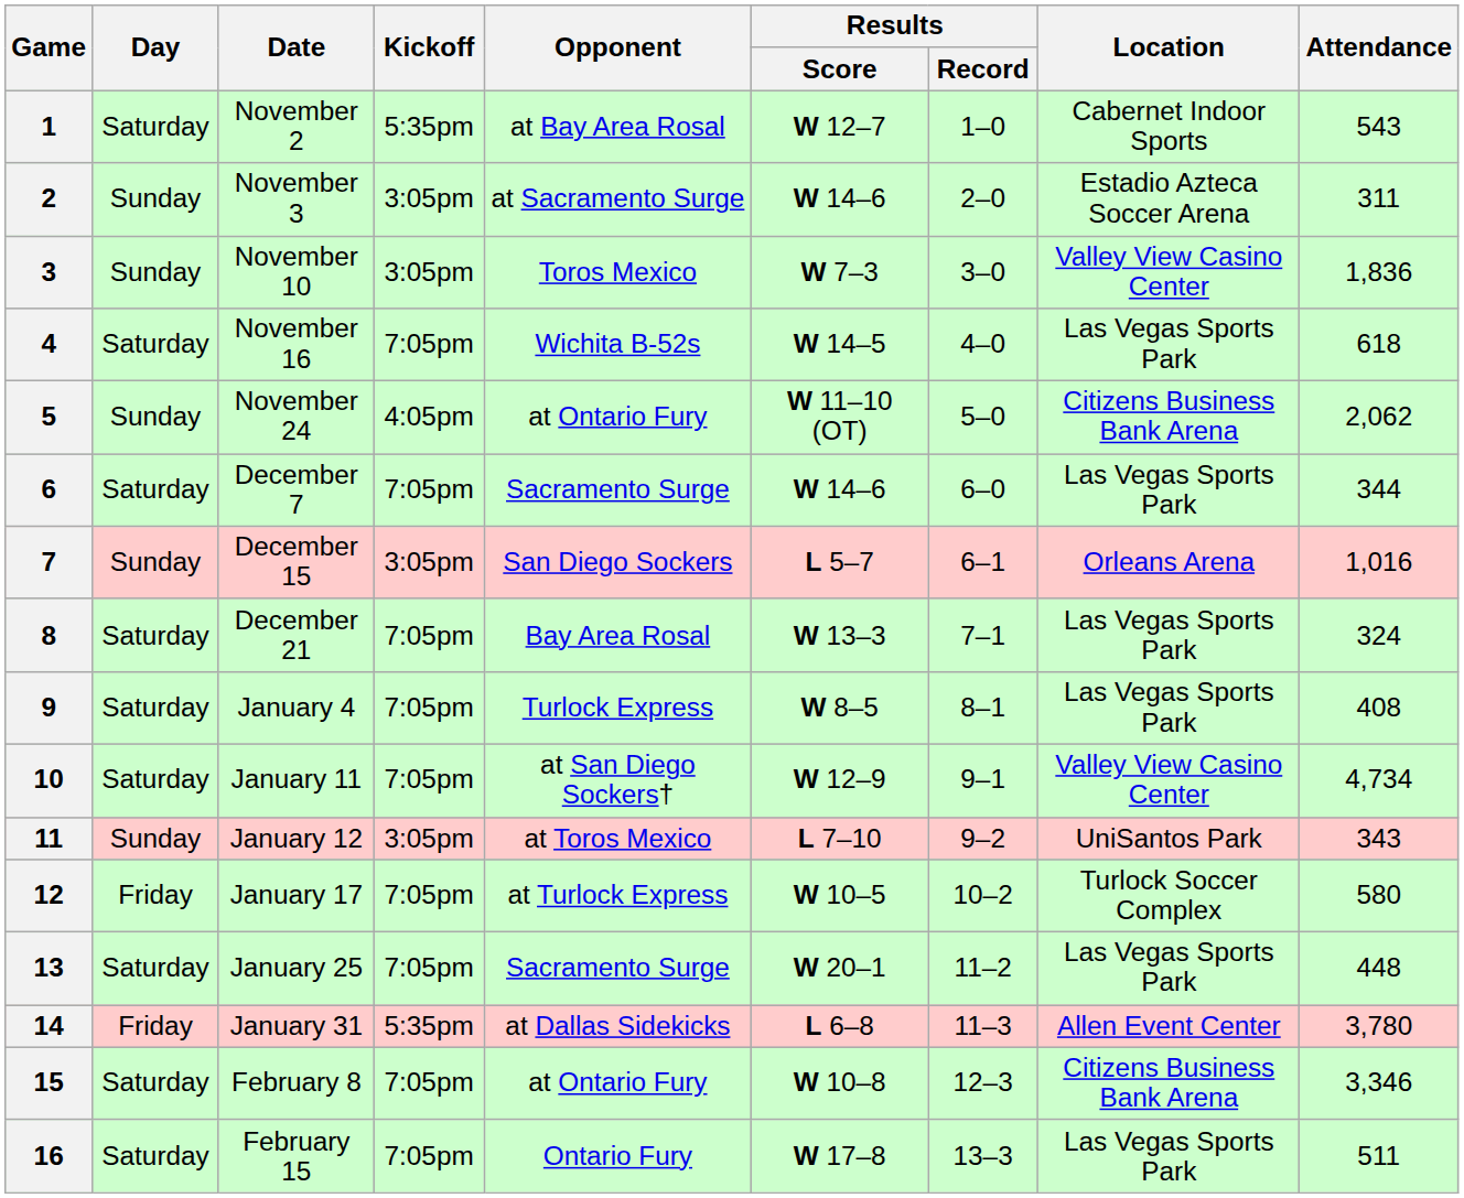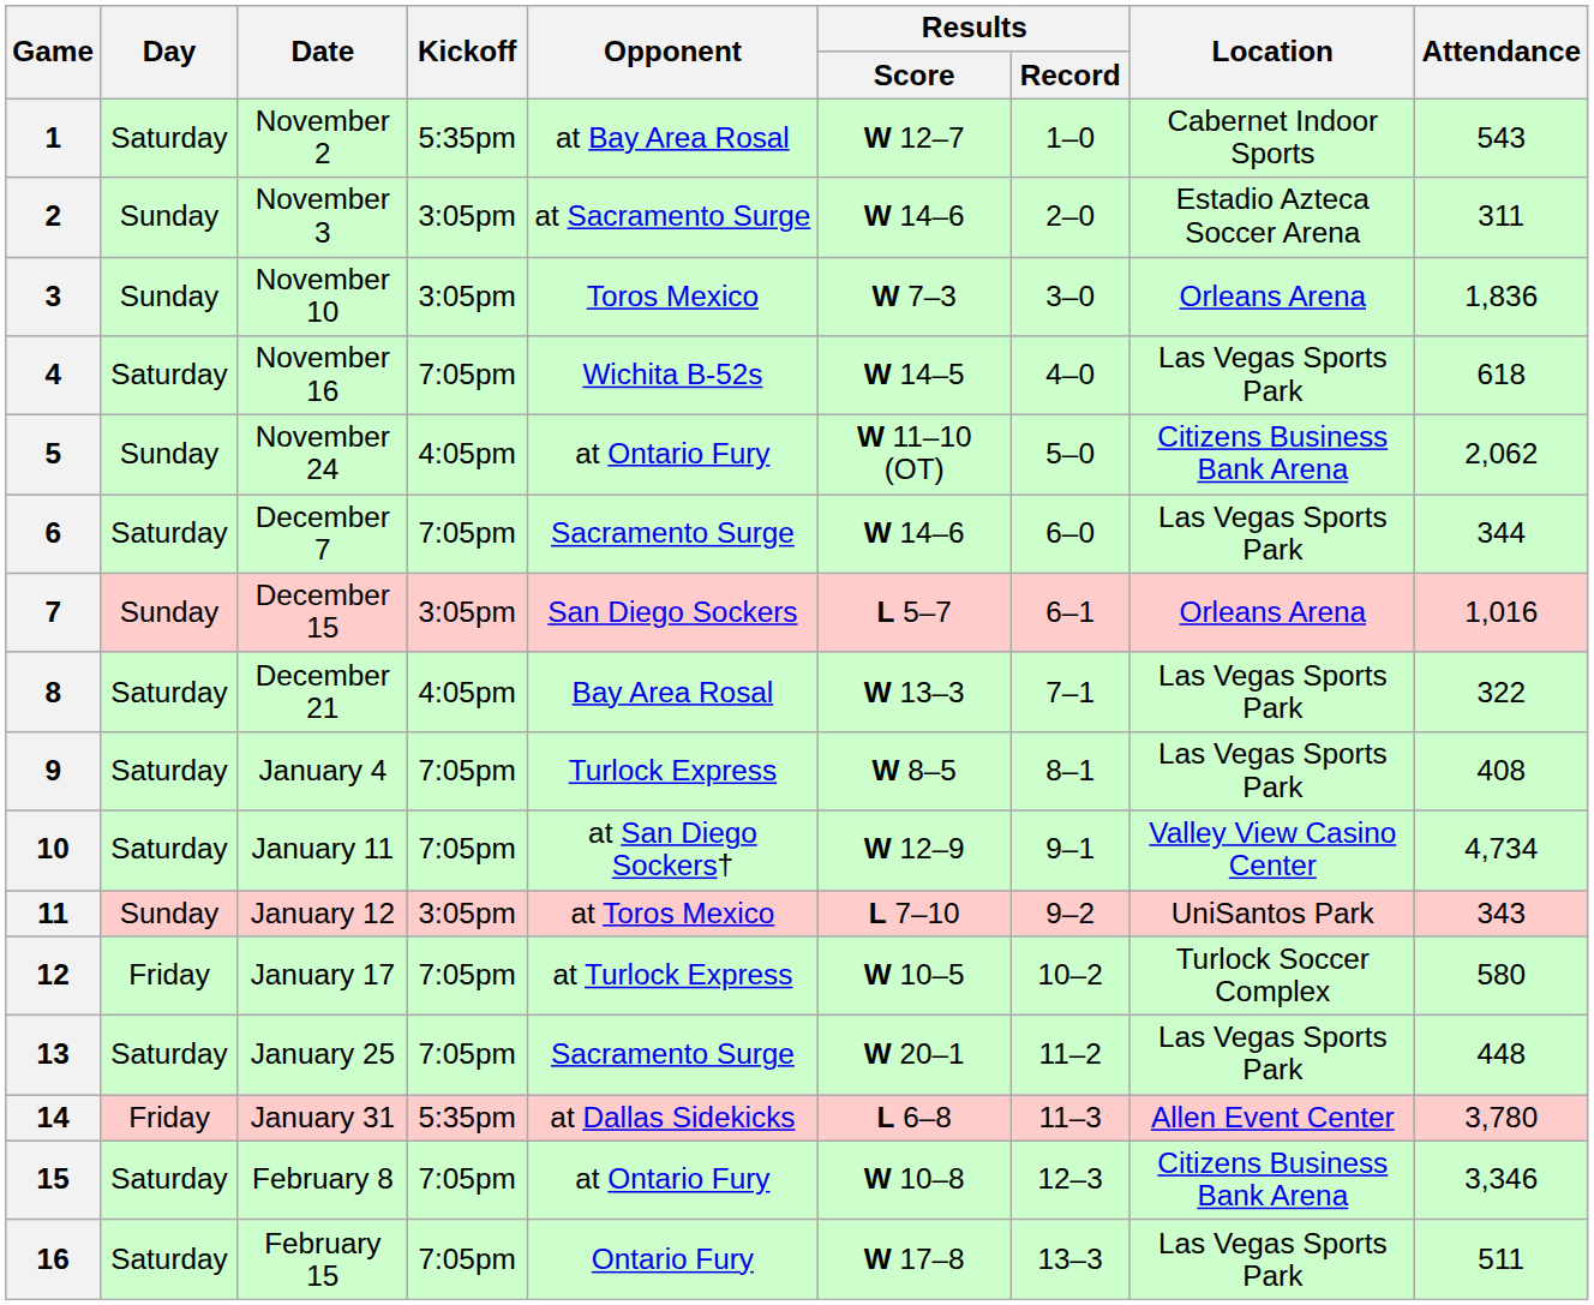3 | Location: Valley View Casino Center -> Orleans Arena
8 | Kickoff: 7:05pm -> 4:05pm
8 | Attendance: 324 -> 322
